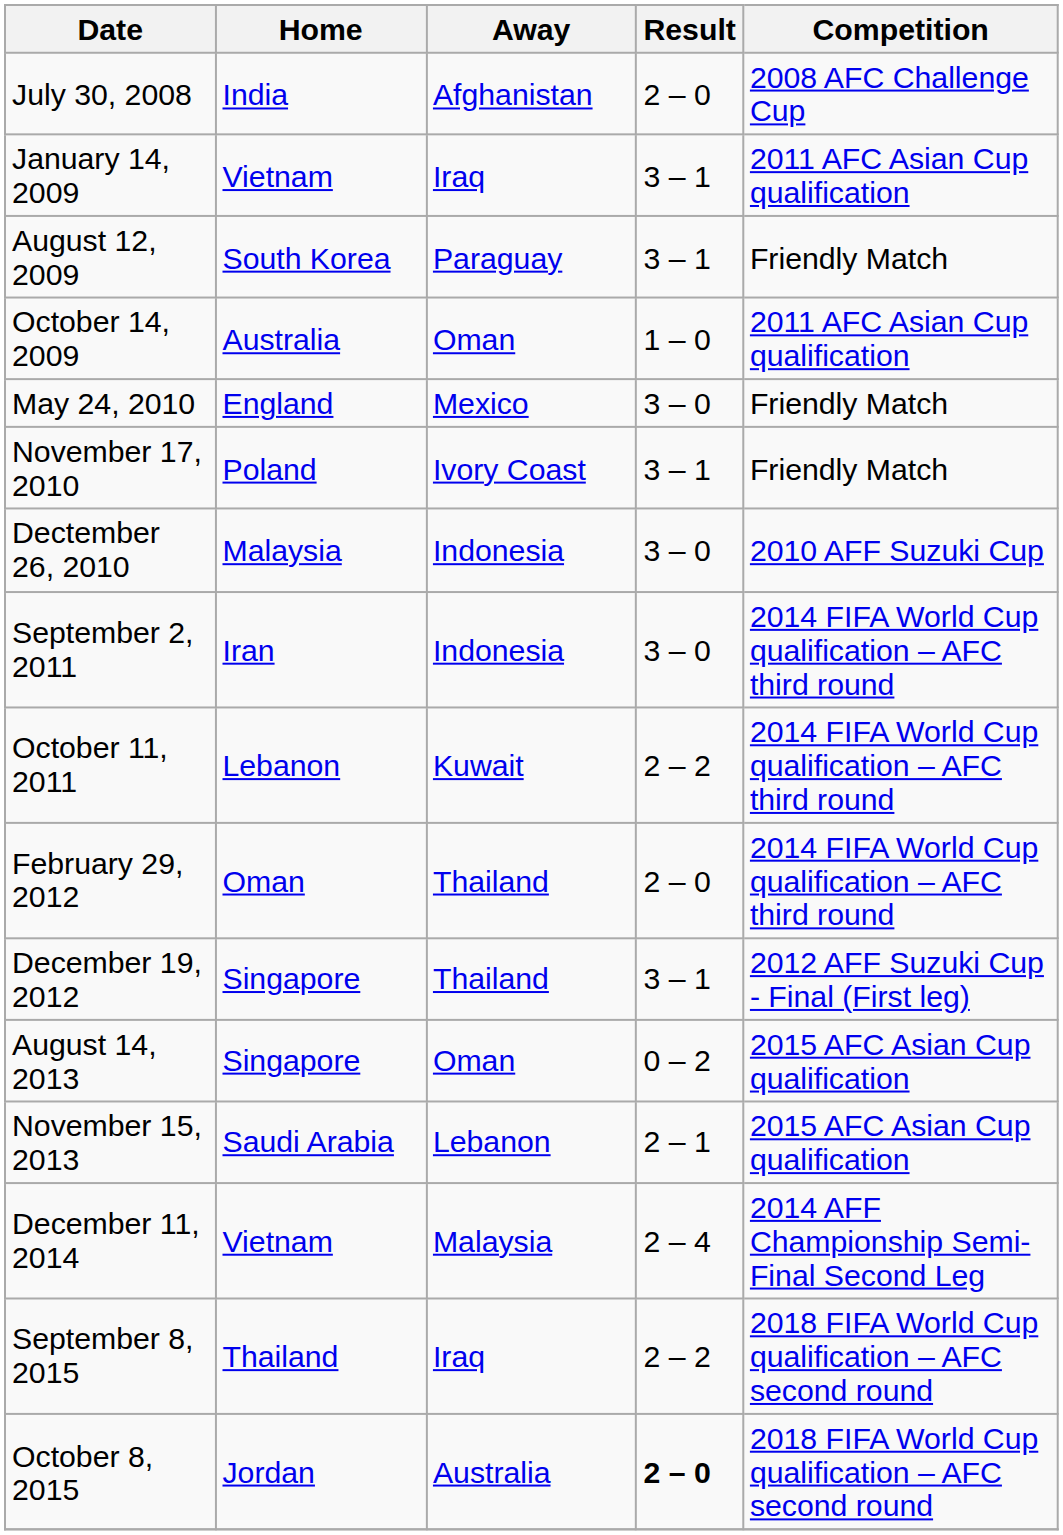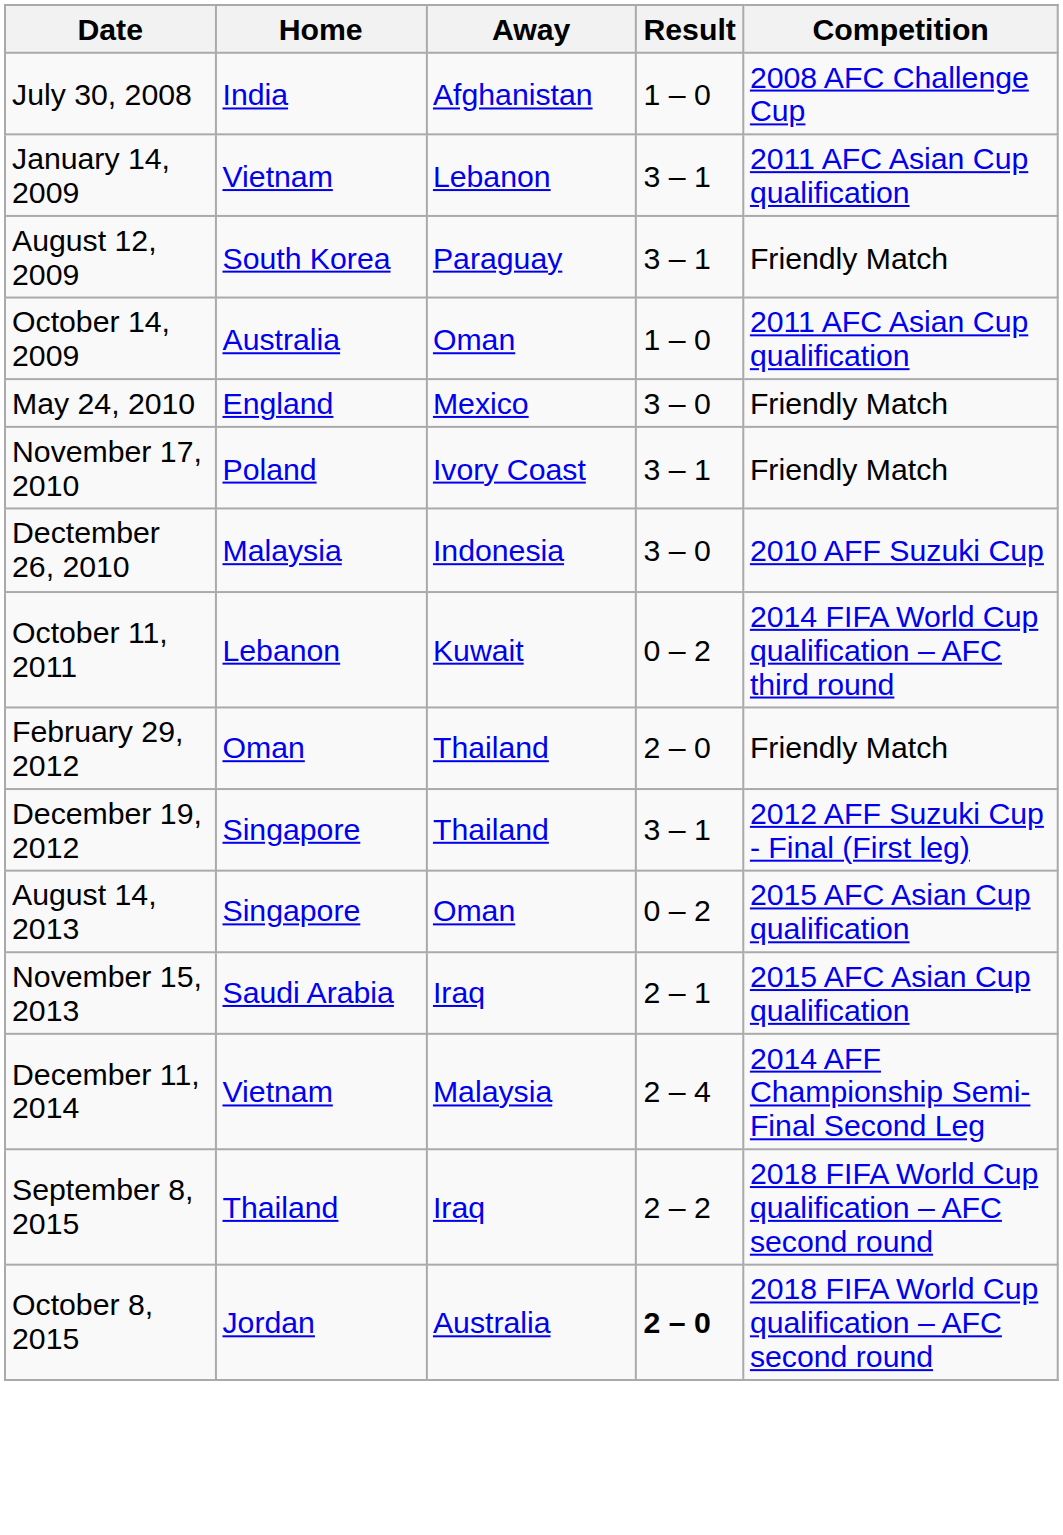July 30, 2008 | Result: 2 – 0 -> 1 – 0
January 14, 2009 | Away: Iraq -> Lebanon
- row: September 2, 2011 | Iran | Indonesia | 3 – 0 | 2014 FIFA World Cup qualification – AFC third round
October 11, 2011 | Result: 2 – 2 -> 0 – 2
February 29, 2012 | Competition: 2014 FIFA World Cup qualification – AFC third round -> Friendly Match
November 15, 2013 | Away: Lebanon -> Iraq
